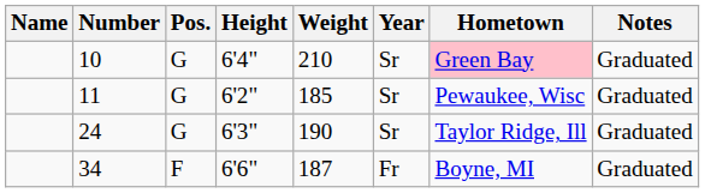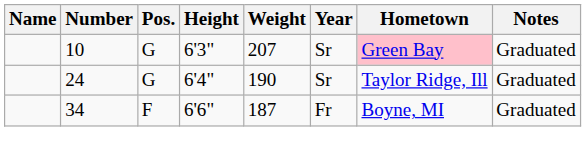10 | Height: 6'4" -> 6'3"
10 | Weight: 210 -> 207
- row: 11 | G | 6'2" | 185 | Sr | Pewaukee, Wisc | Graduated
24 | Height: 6'3" -> 6'4"
